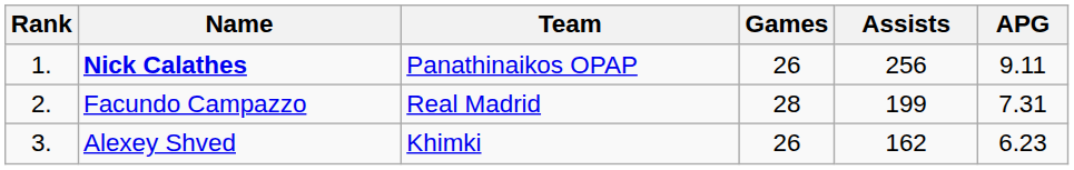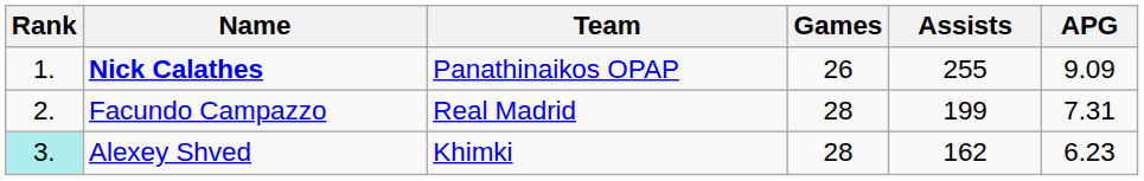Nick Calathes | Assists: 256 -> 255
Nick Calathes | APG: 9.11 -> 9.09
Alexey Shved | Rank: no background -> paleturquoise background
Alexey Shved | Games: 26 -> 28
